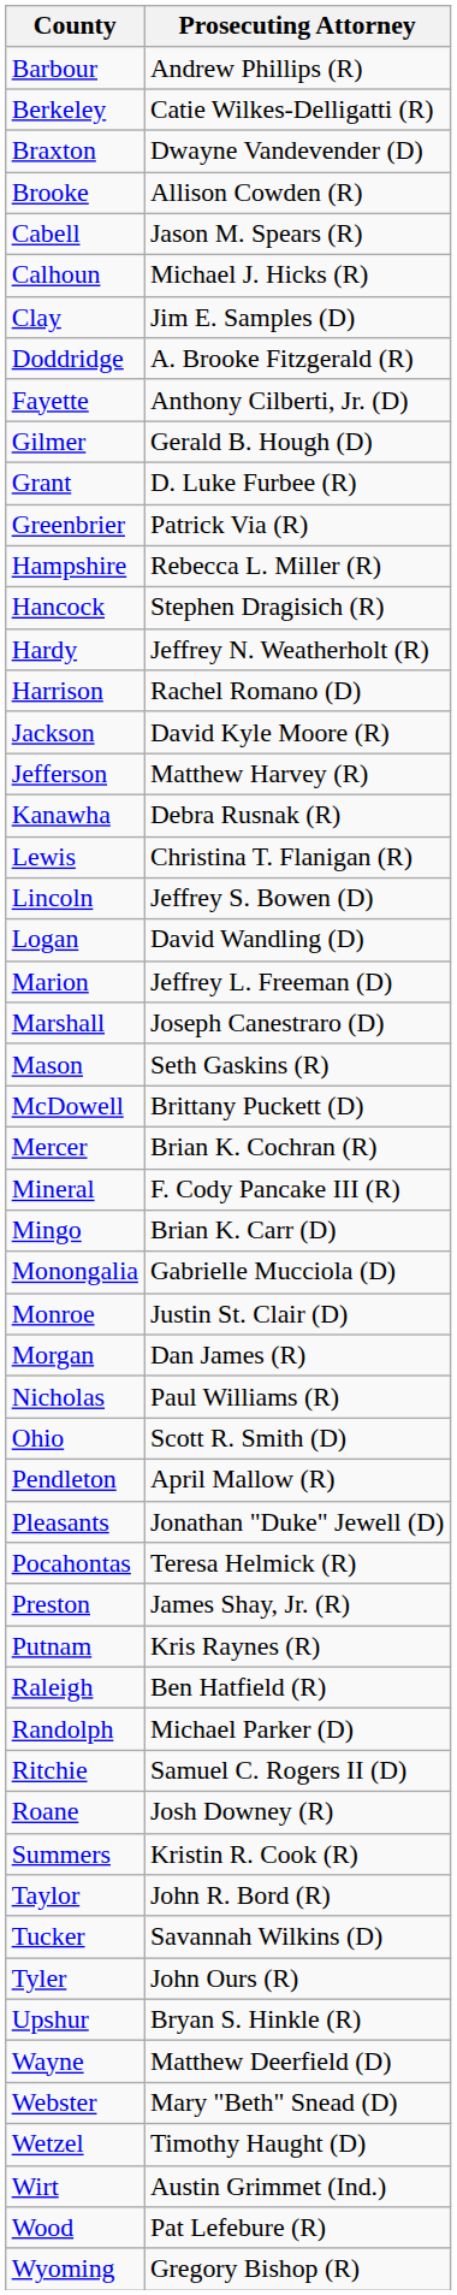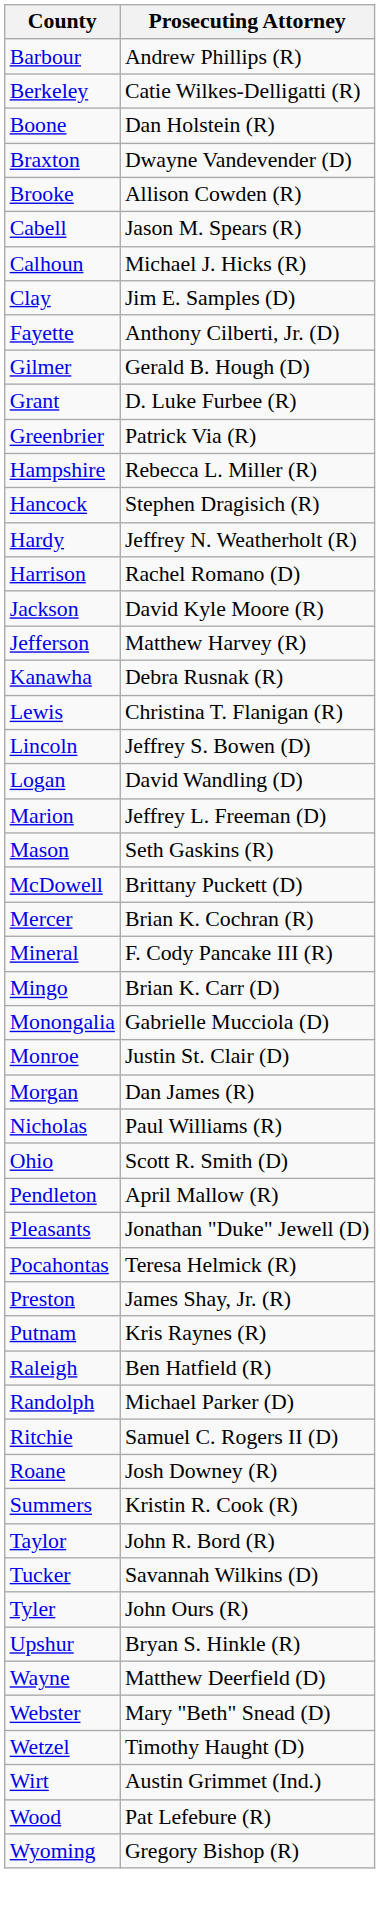+ row: Boone | Dan Holstein (R)
- row: Doddridge | A. Brooke Fitzgerald (R)
- row: Marshall | Joseph Canestraro (D)
